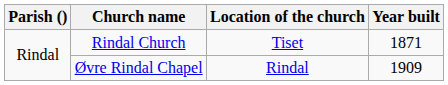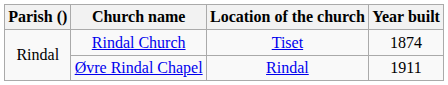Rindal Church | Year built: 1871 -> 1874
Øvre Rindal Chapel | Year built: 1909 -> 1911
